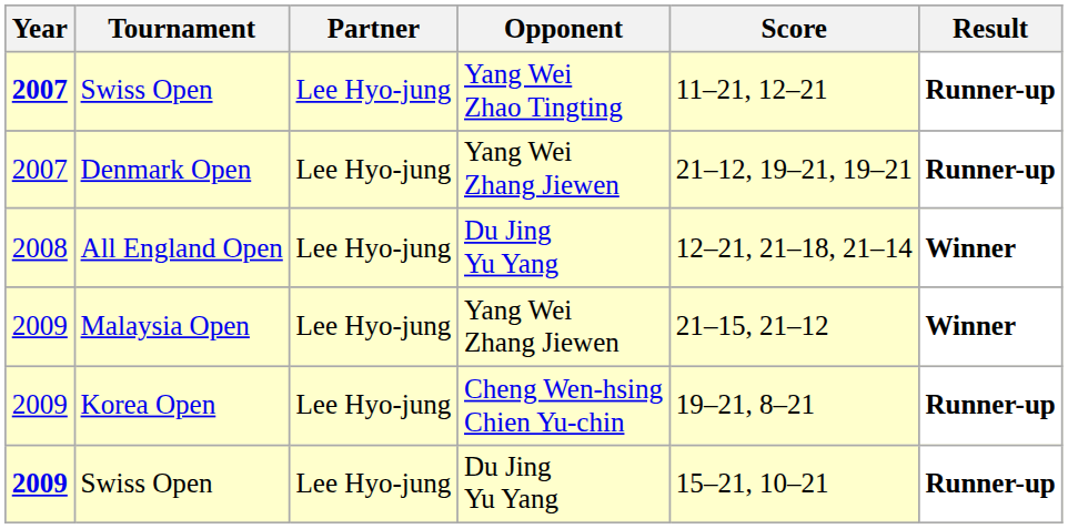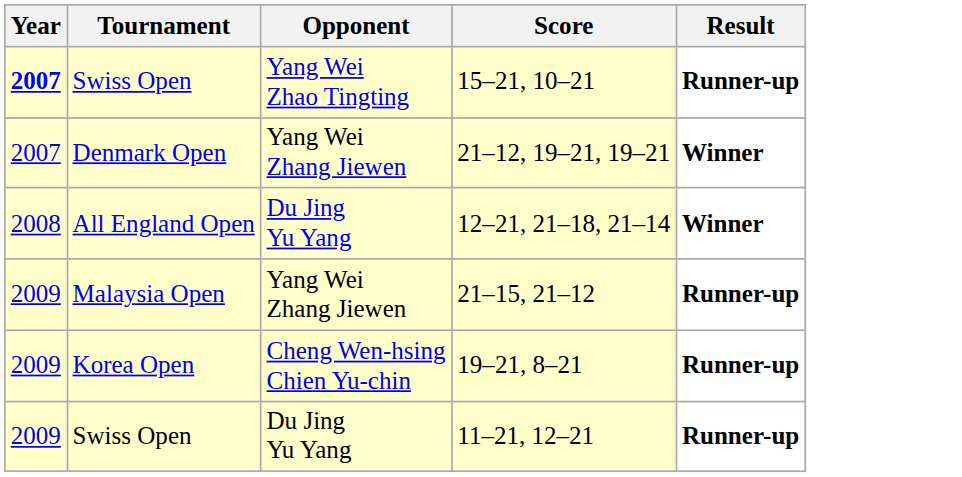- column: Partner | Lee Hyo-jung | Lee Hyo-jung | Lee Hyo-jung | Lee Hyo-jung | Lee Hyo-jung | Lee Hyo-jung
Swiss Open / Yang Wei Zhao Tingting | Score: 11–21, 12–21 -> 15–21, 10–21
Denmark Open | Result: Runner-up -> Winner
Malaysia Open | Result: Winner -> Runner-up
Swiss Open / Du Jing Yu Yang | Year: bold -> normal
Swiss Open / Du Jing Yu Yang | Score: 15–21, 10–21 -> 11–21, 12–21
